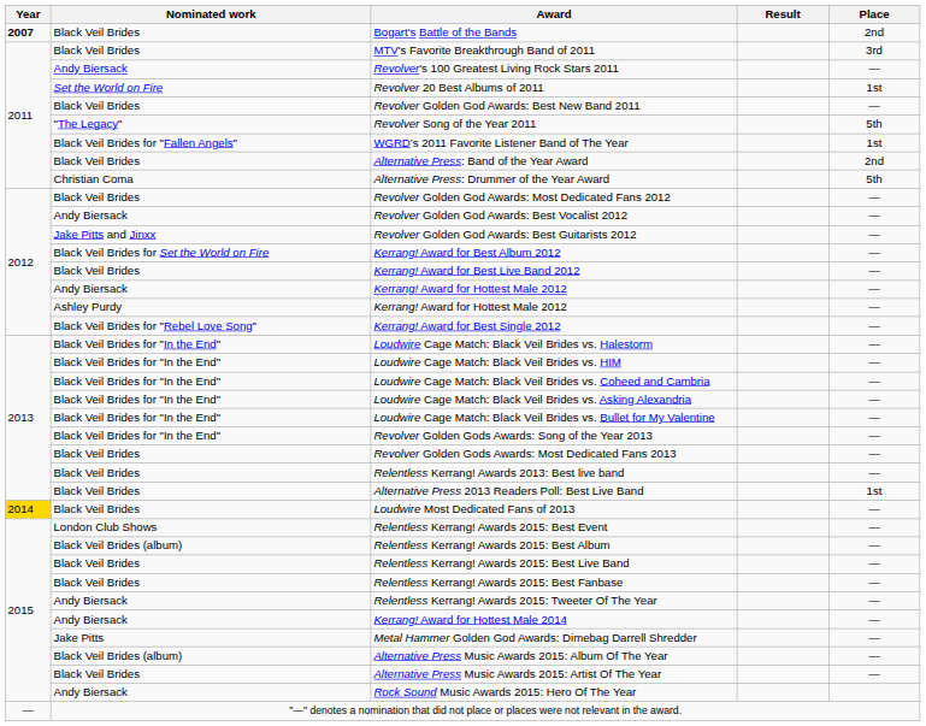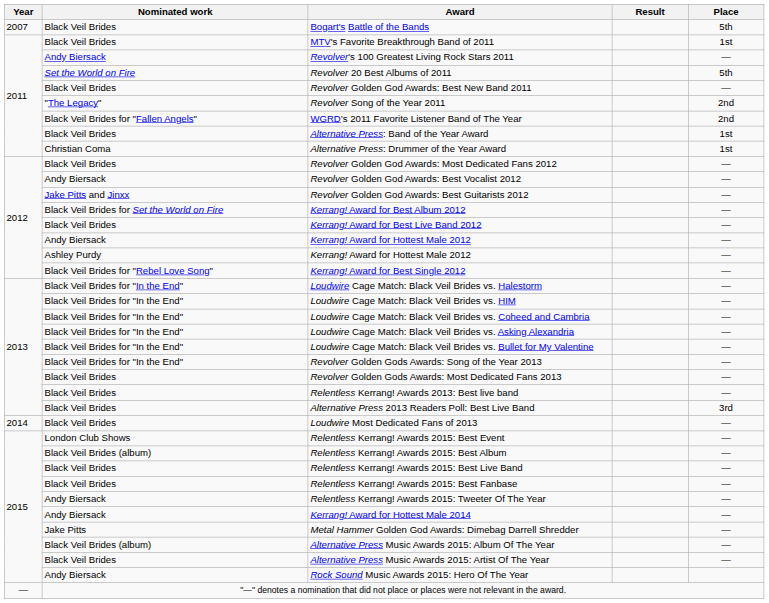Bogart's Battle of the Bands | Year: bold -> normal
Bogart's Battle of the Bands | Place: 2nd -> 5th
MTV's Favorite Breakthrough Band of 2011 | Place: 3rd -> 1st
Revolver 20 Best Albums of 2011 | Place: 1st -> 5th
Revolver Song of the Year 2011 | Place: 5th -> 2nd
WGRD’s 2011 Favorite Listener Band of The Year | Place: 1st -> 2nd
Alternative Press: Band of the Year Award | Place: 2nd -> 1st
Alternative Press: Drummer of the Year Award | Place: 5th -> 1st
Alternative Press 2013 Readers Poll: Best Live Band | Place: 1st -> 3rd
Loudwire Most Dedicated Fans of 2013 | Year: gold background -> no background
